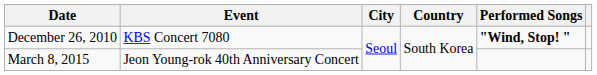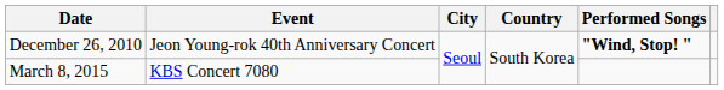December 26, 2010 | Event: KBS Concert 7080 -> Jeon Young-rok 40th Anniversary Concert
March 8, 2015 | Event: Jeon Young-rok 40th Anniversary Concert -> KBS Concert 7080
